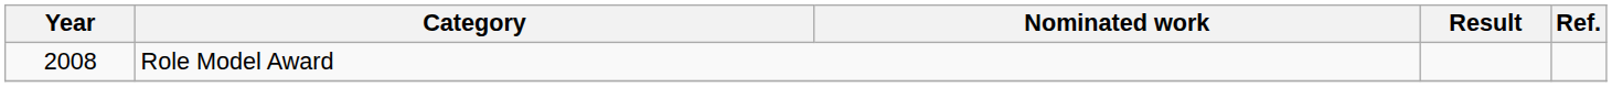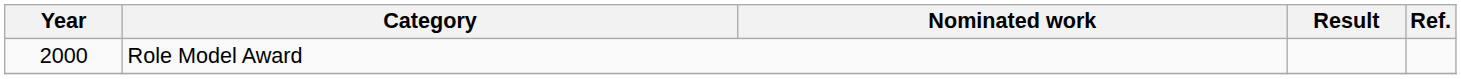Role Model Award | Year: 2008 -> 2000
